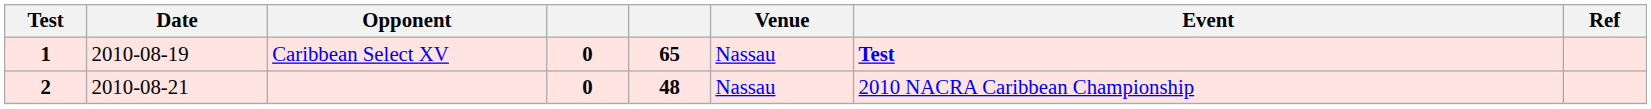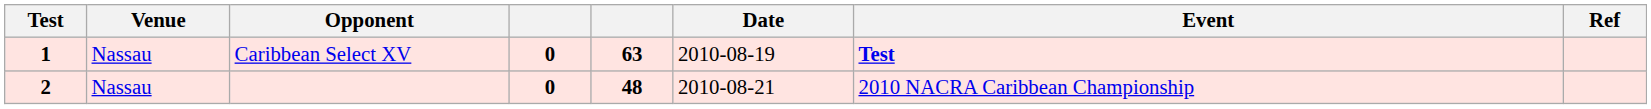columns swapped: Date <-> Venue
Caribbean Select XV | column 5: 65 -> 63
